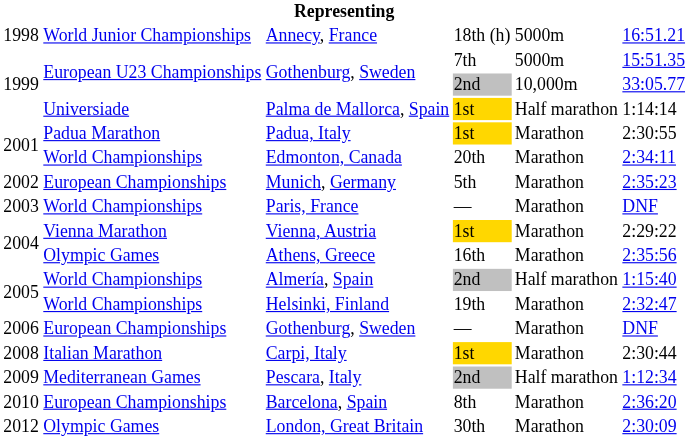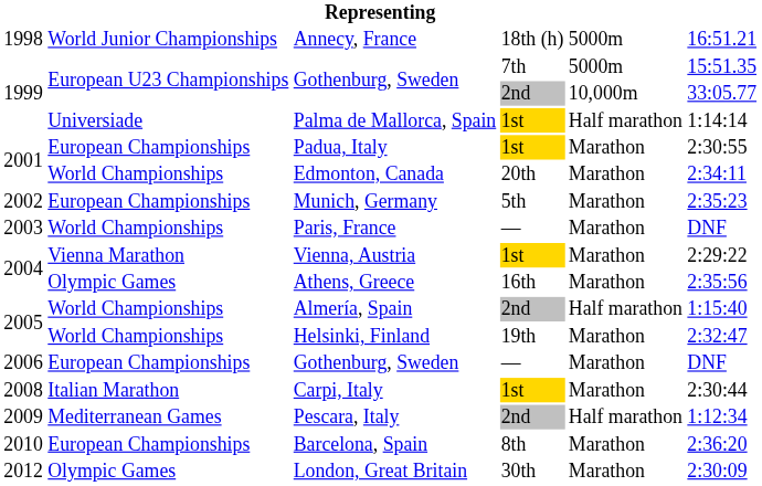Padua, Italy | column 2: Padua Marathon -> European Championships
